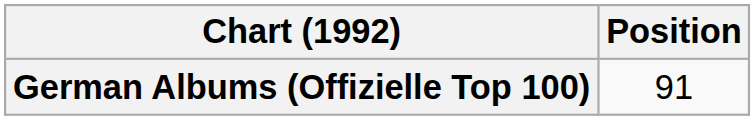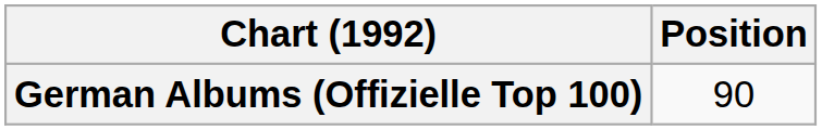German Albums (Offizielle Top 100) | Position: 91 -> 90
